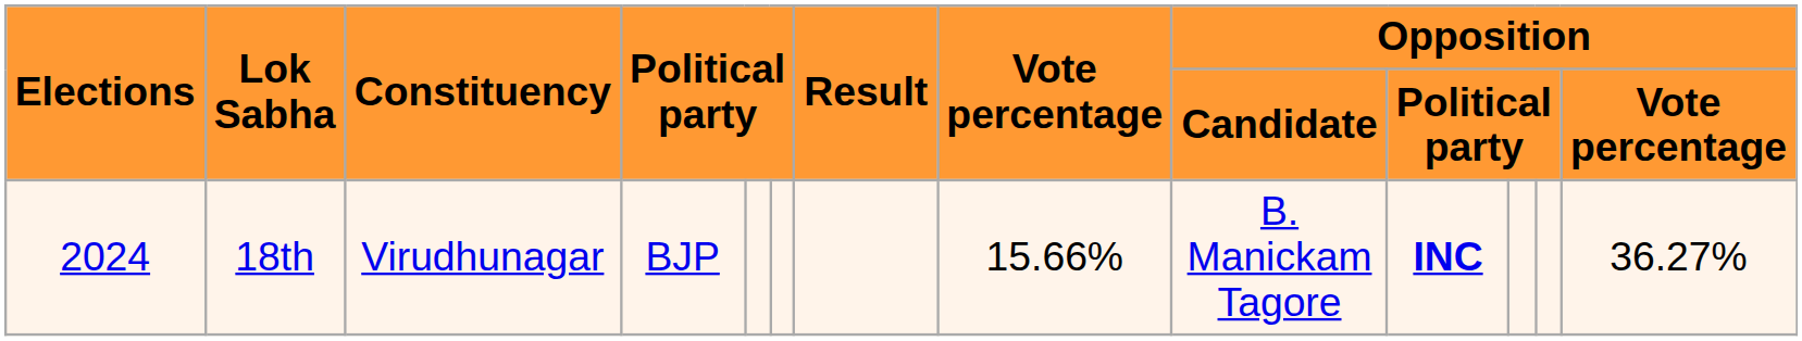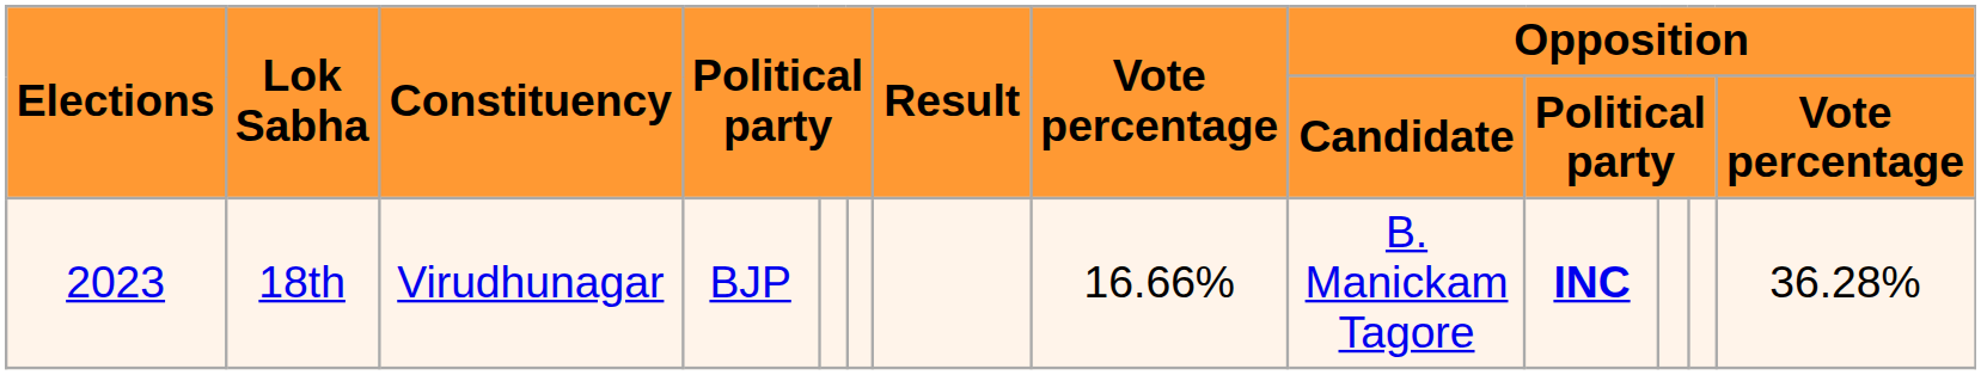18th | Elections: 2024 -> 2023
18th | Vote percentage: 15.66% -> 16.66%
18th | Opposition / Vote percentage: 36.27% -> 36.28%
